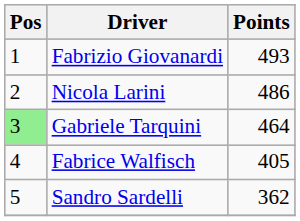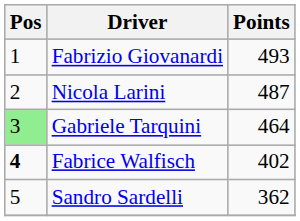Nicola Larini | Points: 486 -> 487
Fabrice Walfisch | Pos: normal -> bold
Fabrice Walfisch | Points: 405 -> 402
